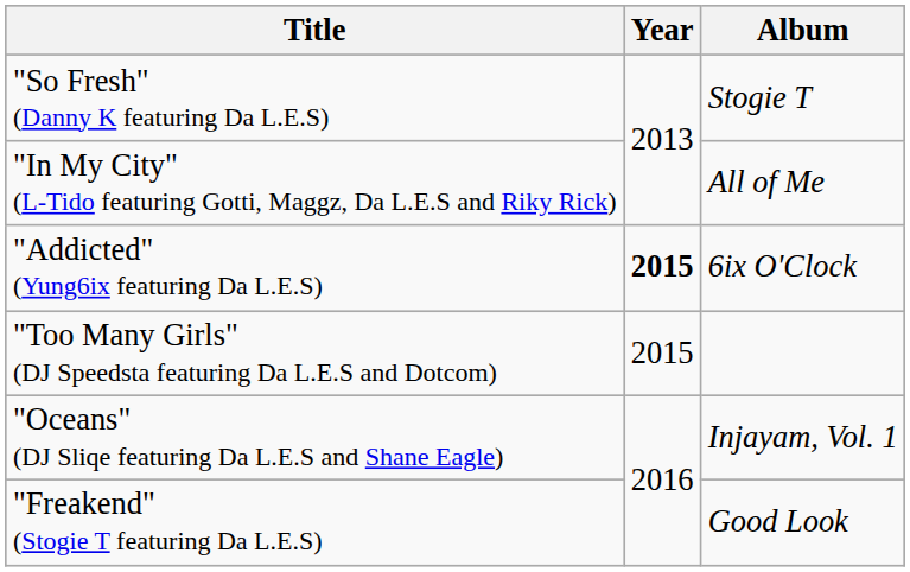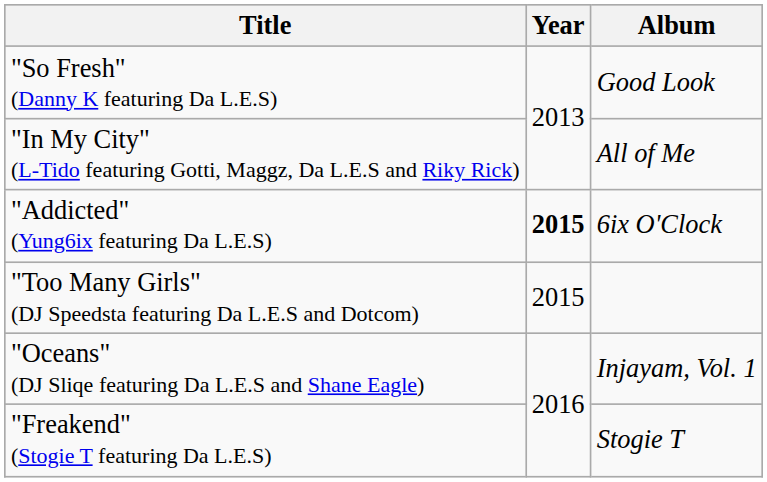"So Fresh" (Danny K featuring Da L.E.S) | Album: Stogie T -> Good Look
"Freakend" (Stogie T featuring Da L.E.S) | Album: Good Look -> Stogie T
